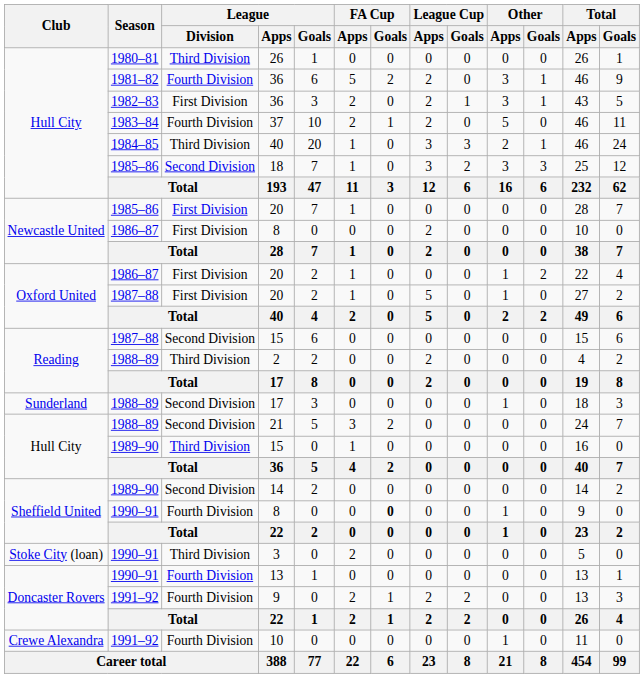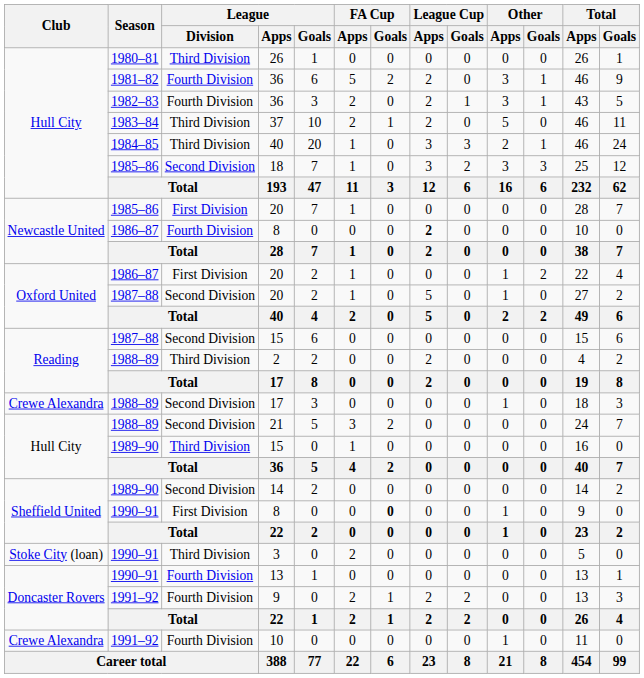1982–83 / 36 | League / Division: First Division -> Fourth Division
37 | League / Division: Fourth Division -> Third Division
1986–87 / 8 | League / Division: First Division -> Fourth Division
1986–87 / 8 | League Cup / Apps: normal -> bold
1987–88 / 20 | League / Division: First Division -> Second Division
1988–89 / 17 | Club: Sunderland -> Crewe Alexandra
1990–91 / 8 | League / Division: Fourth Division -> First Division
